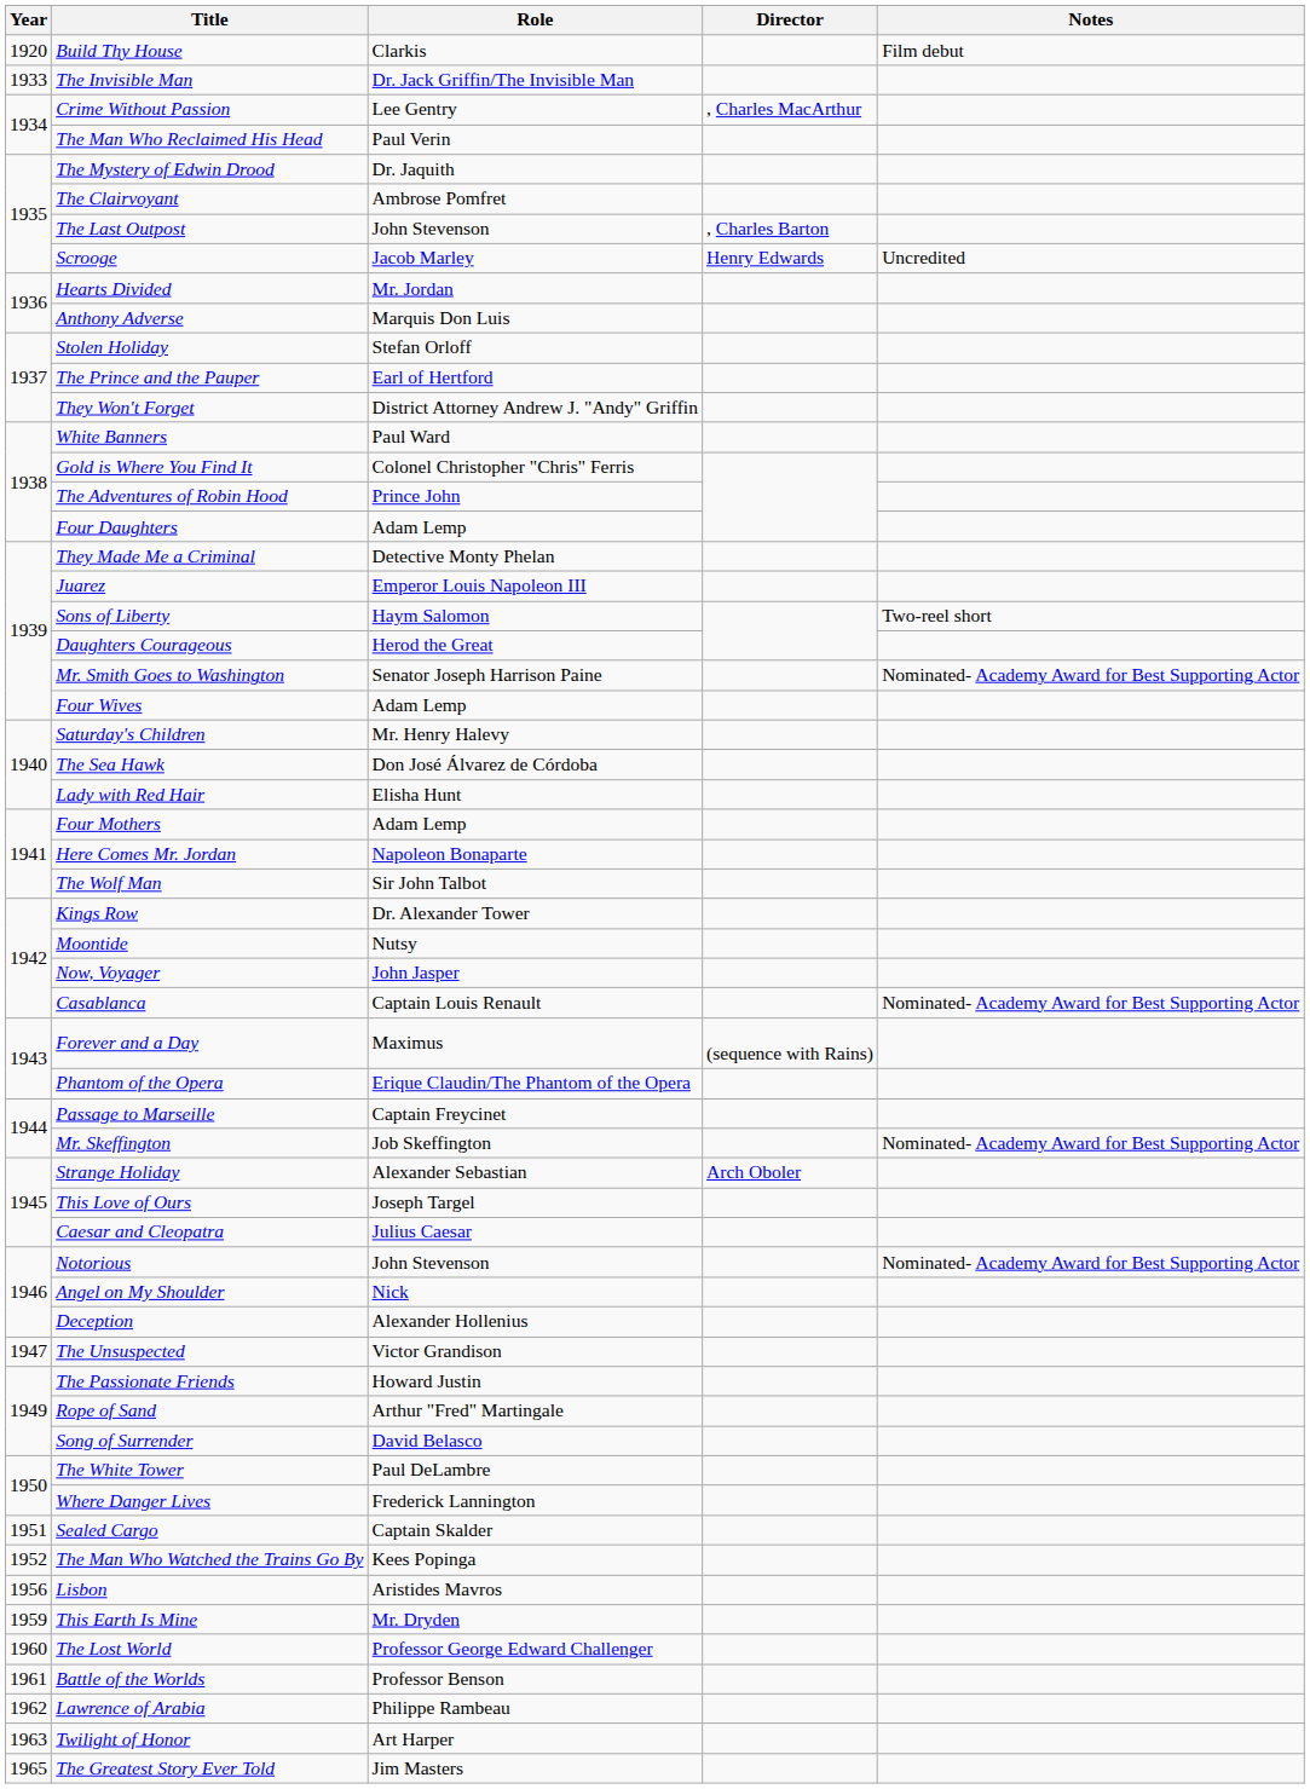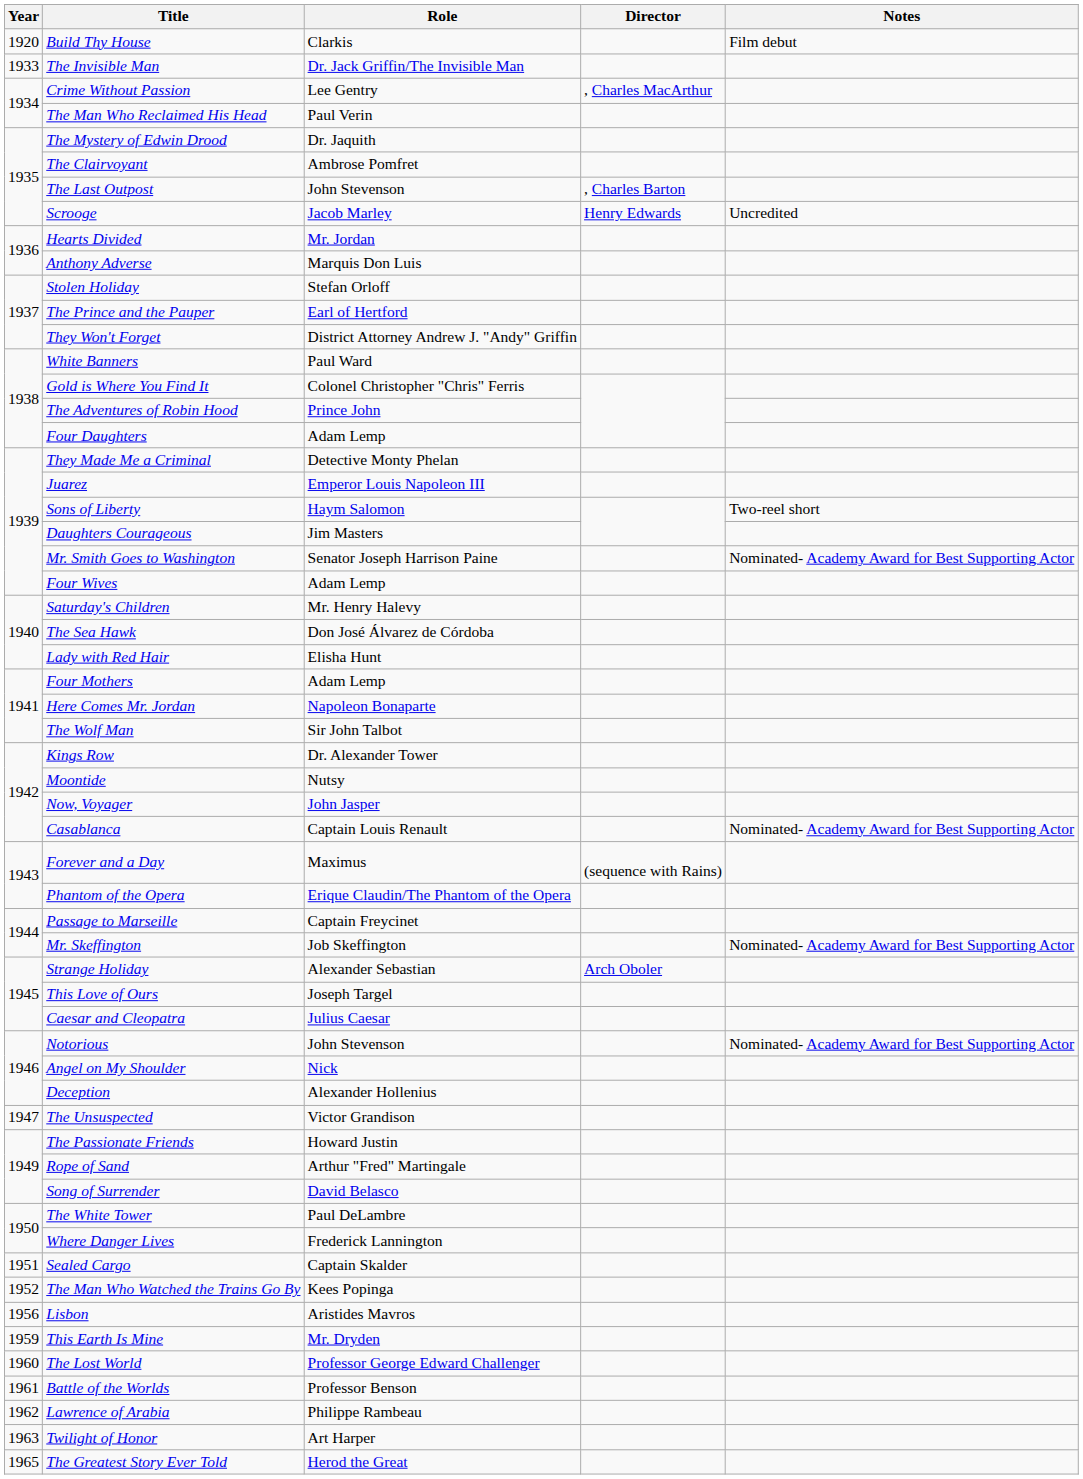Daughters Courageous | Role: Herod the Great -> Jim Masters
The Greatest Story Ever Told | Role: Jim Masters -> Herod the Great
